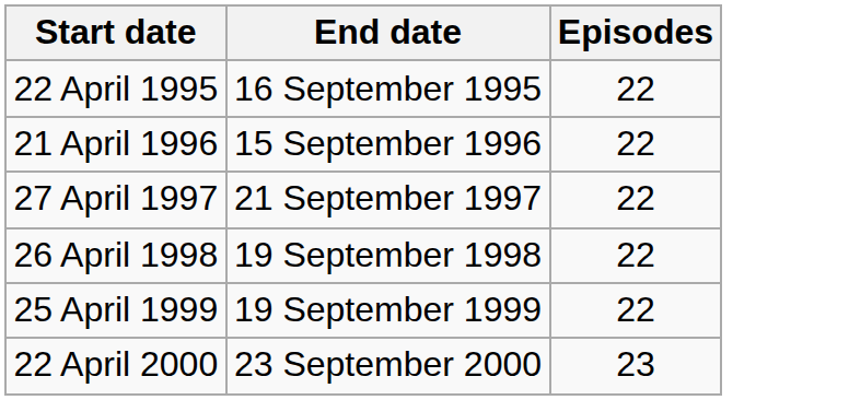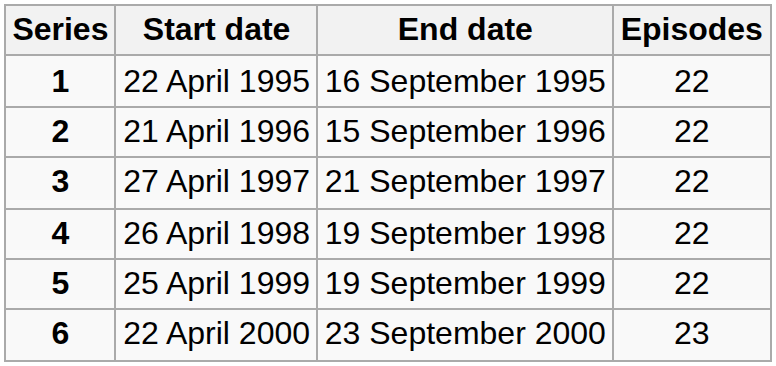+ column: Series | 1 | 2 | 3 | 4 | 5 | 6
